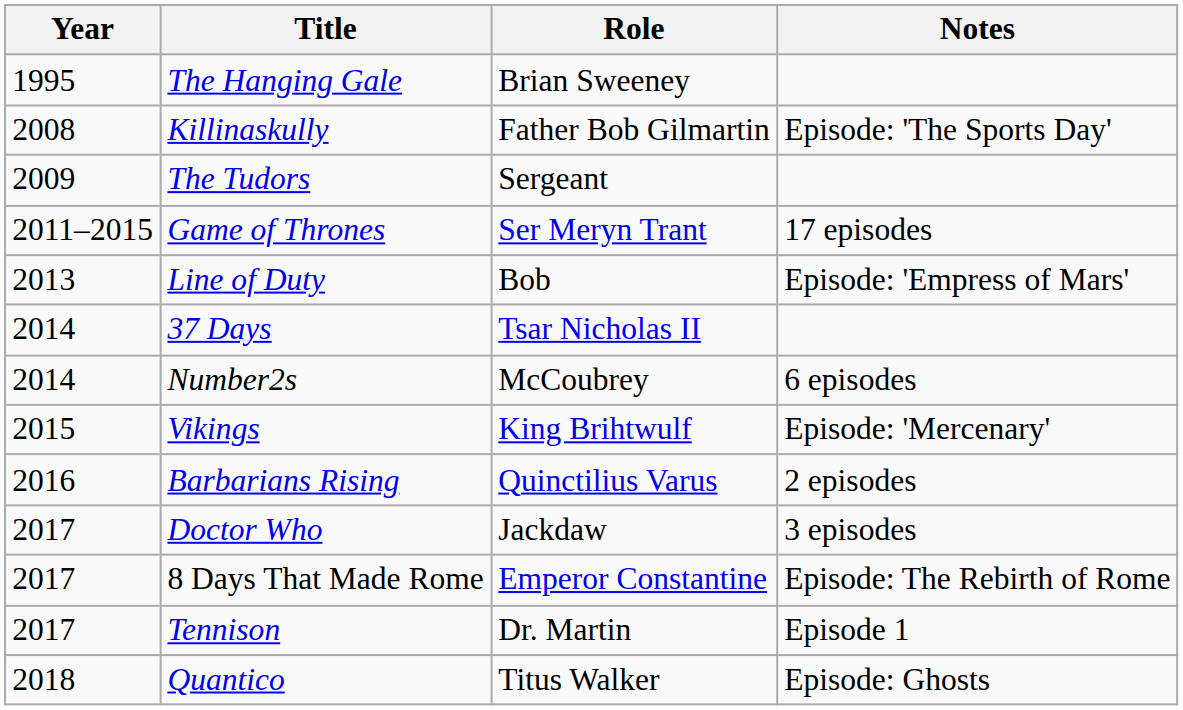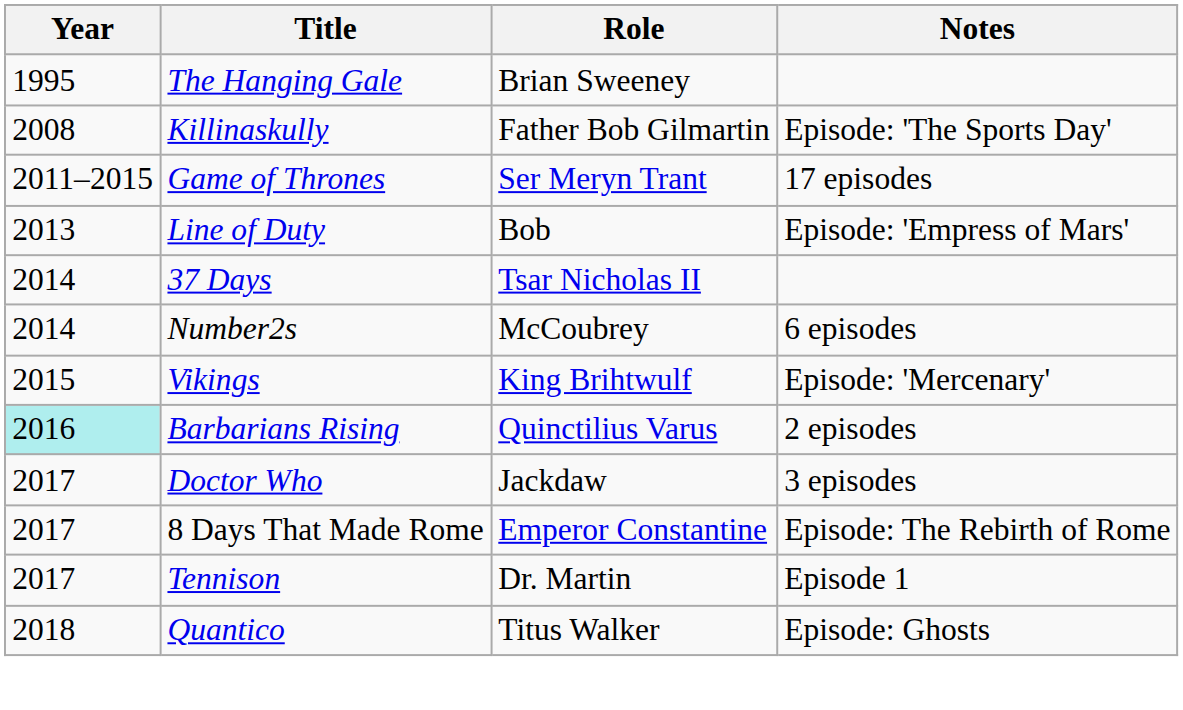- row: 2009 | The Tudors | Sergeant
Barbarians Rising | Year: no background -> paleturquoise background
